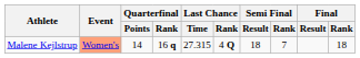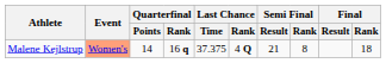Malene Kejlstrup | Last Chance / Time: 27.315 -> 37.375
Malene Kejlstrup | Semi Final / Result: 18 -> 21
Malene Kejlstrup | Semi Final / Rank: 7 -> 8
